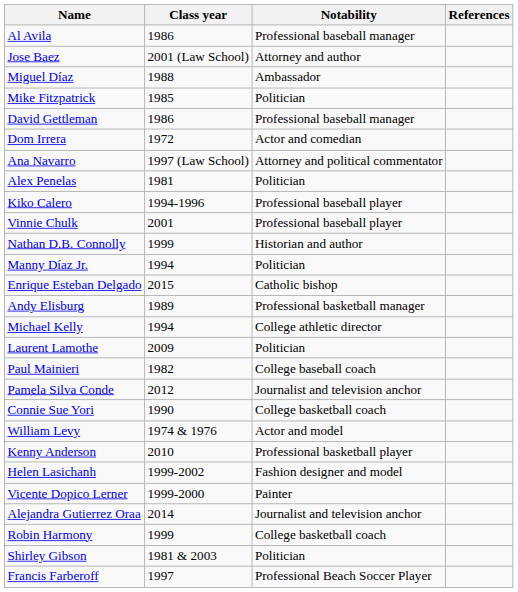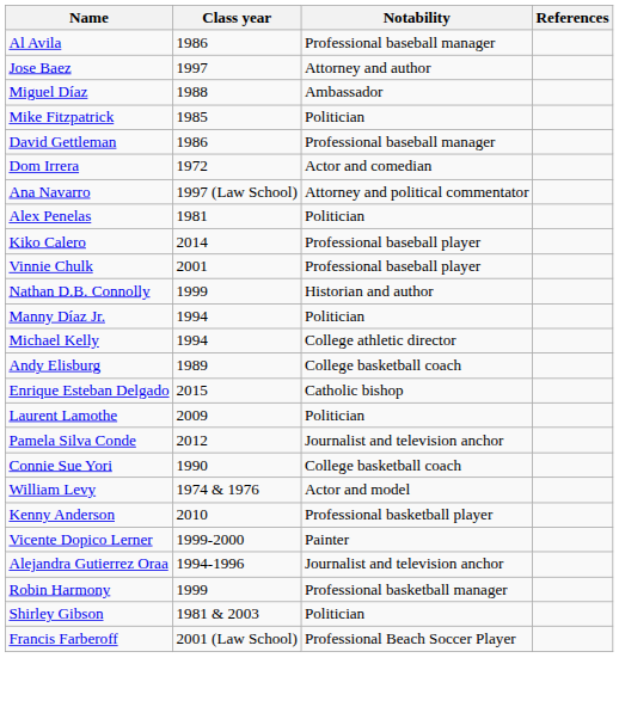Jose Baez | Class year: 2001 (Law School) -> 1997
Kiko Calero | Class year: 1994-1996 -> 2014
rows swapped: Enrique Esteban Delgado <-> Michael Kelly
Andy Elisburg | Notability: Professional basketball manager -> College basketball coach
- row: Paul Mainieri | 1982 | College baseball coach
- row: Helen Lasichanh | 1999-2002 | Fashion designer and model
Alejandra Gutierrez Oraa | Class year: 2014 -> 1994-1996
Robin Harmony | Notability: College basketball coach -> Professional basketball manager
Francis Farberoff | Class year: 1997 -> 2001 (Law School)
